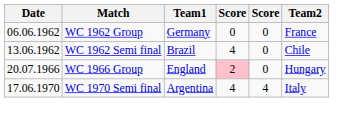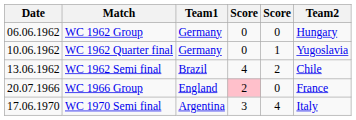WC 1962 Group | Team2: France -> Hungary
+ row: 10.06.1962 | WC 1962 Quarter final | Germany | 0 | 1 | Yugoslavia
WC 1962 Semi final | column 5: 0 -> 2
WC 1966 Group | Team2: Hungary -> France
WC 1970 Semi final | column 4: 4 -> 3
